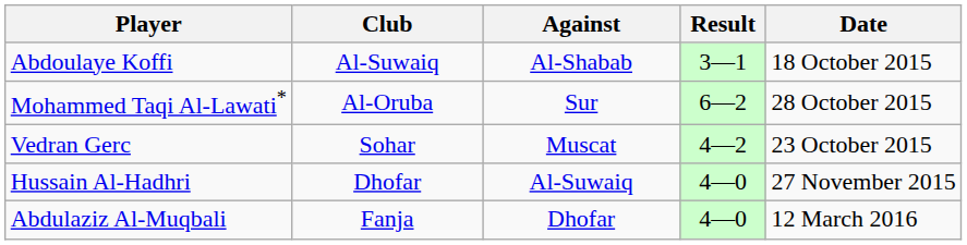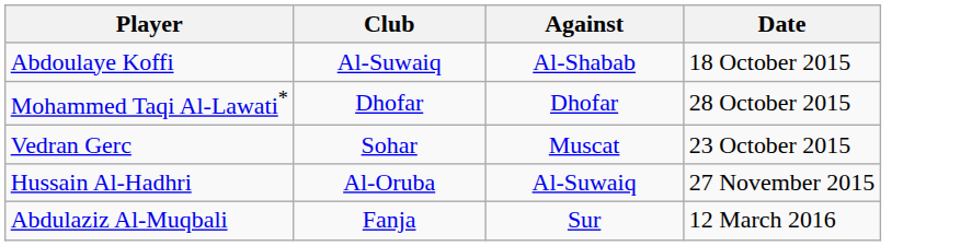- column: Result | 3—1 | 6—2 | 4—2 | 4—0 | 4—0
Mohammed Taqi Al-Lawati* | Club: Al-Oruba -> Dhofar
Mohammed Taqi Al-Lawati* | Against: Sur -> Dhofar
Hussain Al-Hadhri | Club: Dhofar -> Al-Oruba
Abdulaziz Al-Muqbali | Against: Dhofar -> Sur
